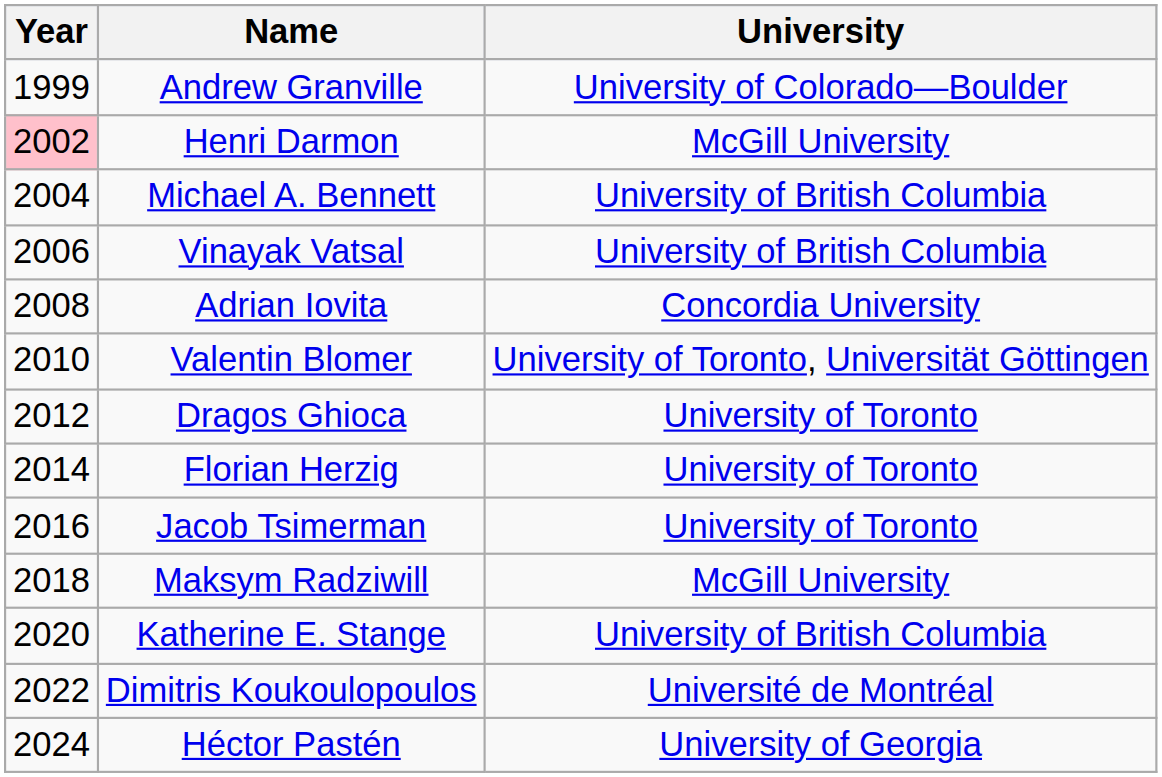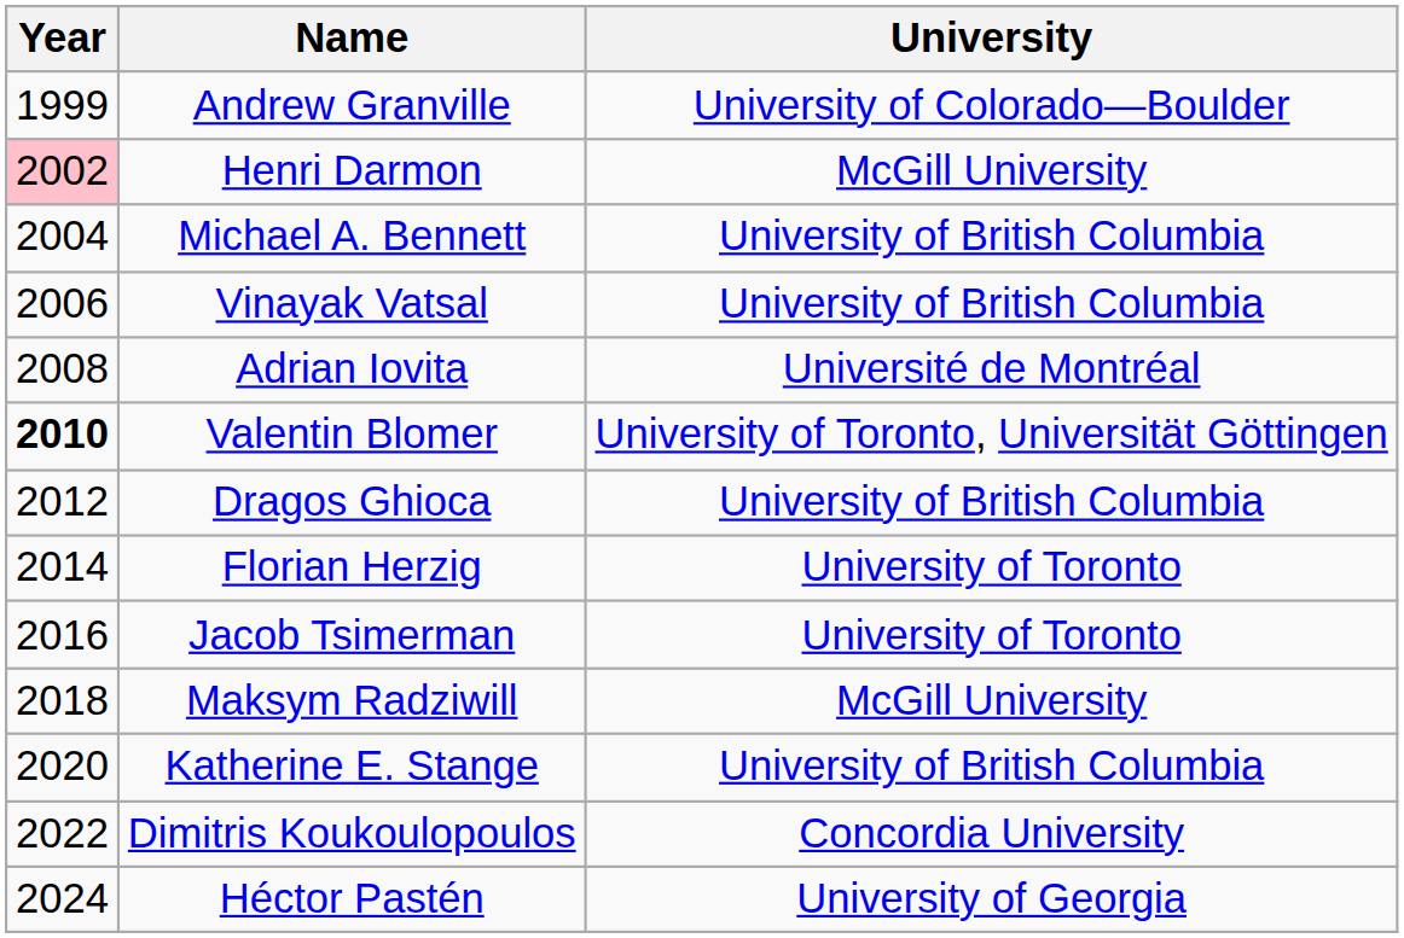Adrian Iovita | University: Concordia University -> Université de Montréal
Valentin Blomer | Year: normal -> bold
Dragos Ghioca | University: University of Toronto -> University of British Columbia
Dimitris Koukoulopoulos | University: Université de Montréal -> Concordia University
